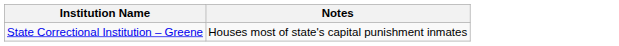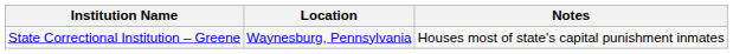+ column: Location | Waynesburg, Pennsylvania
